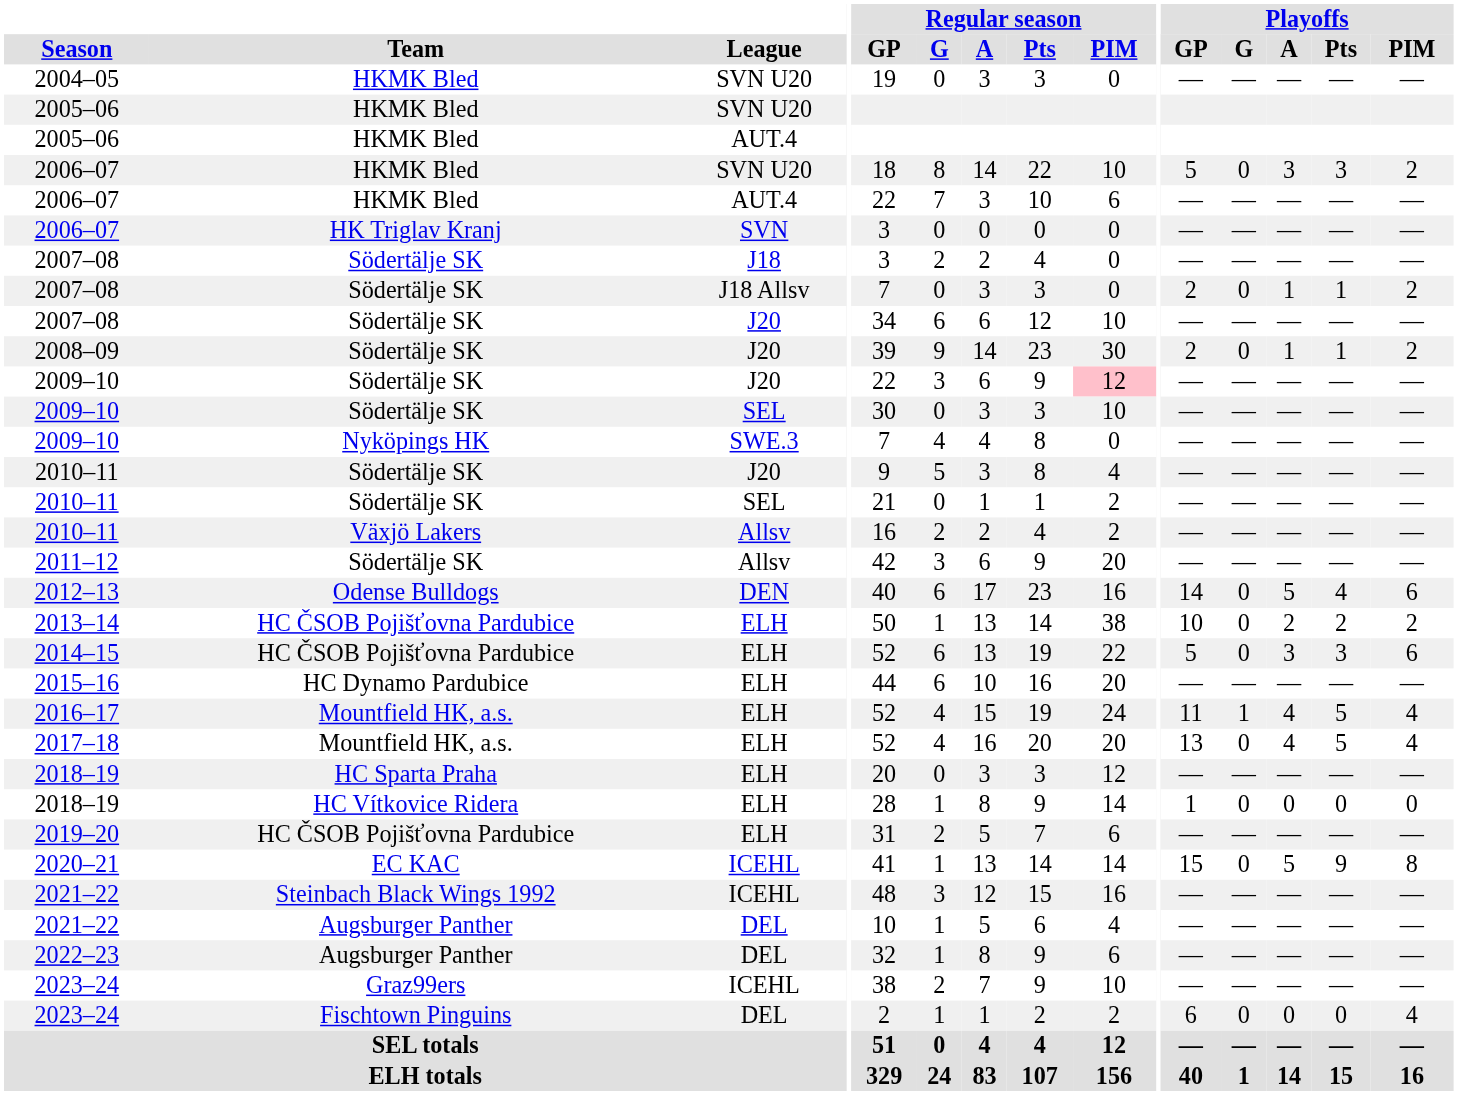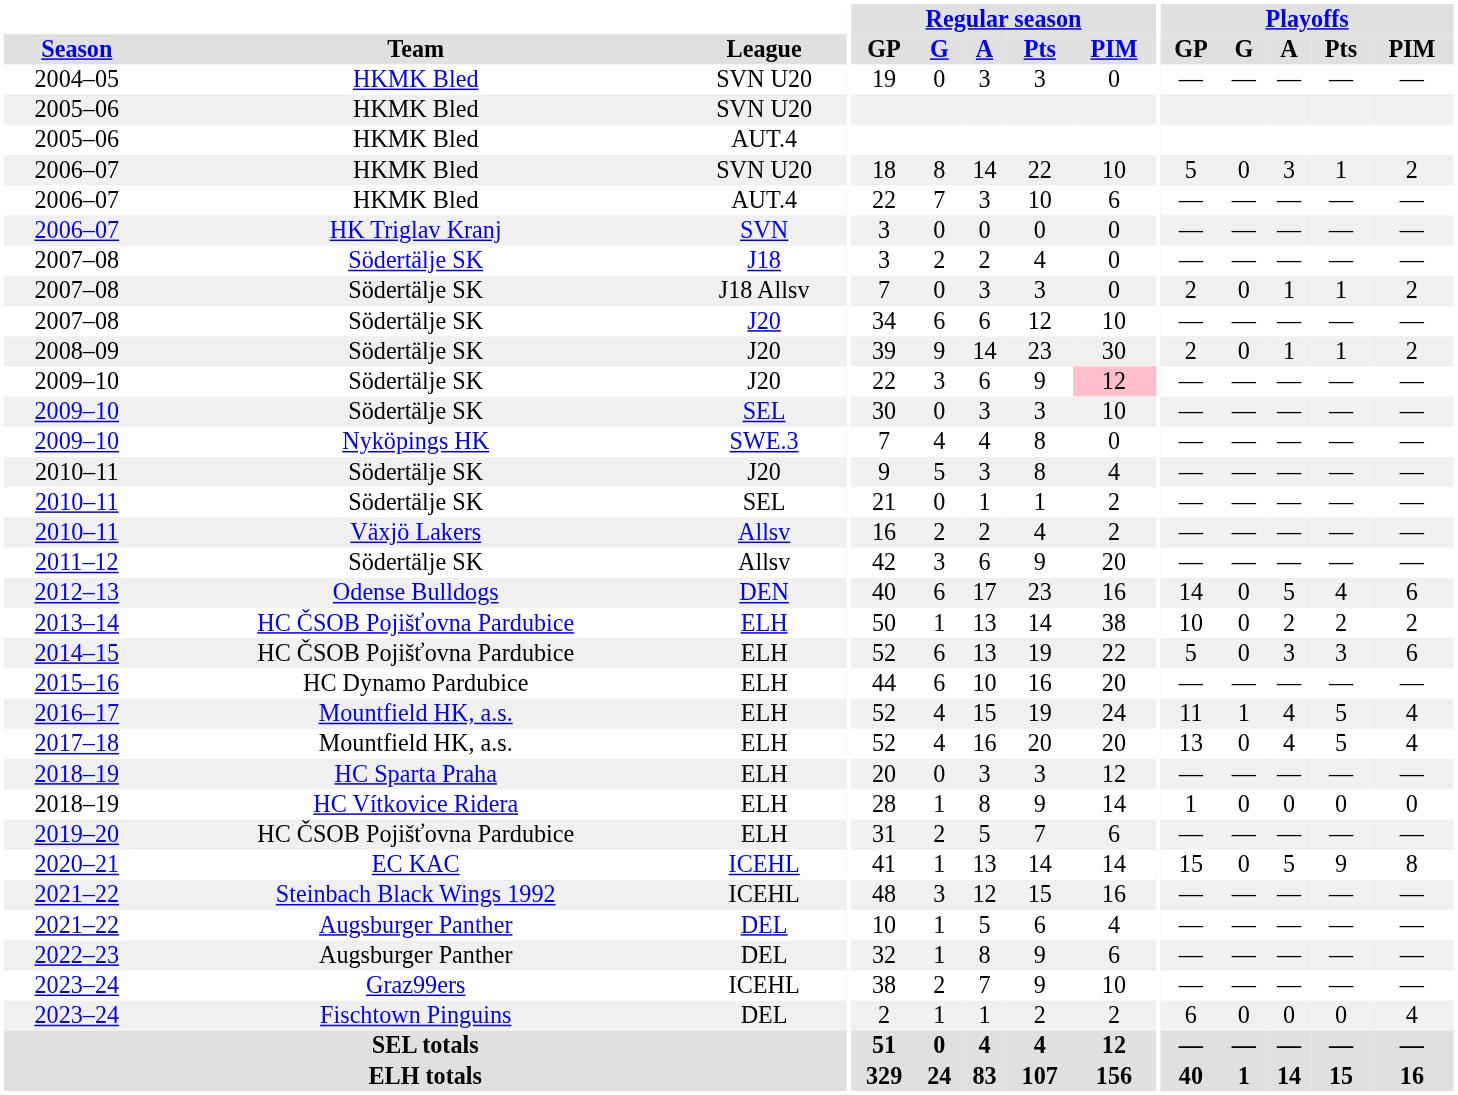2006–07 / SVN U20 | Playoffs / Pts: 3 -> 1
